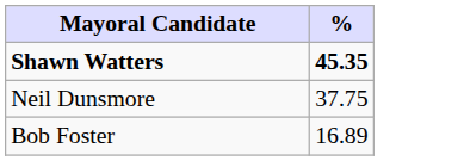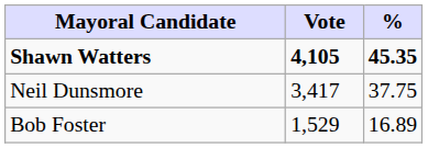+ column: Vote | 4,105 | 3,417 | 1,529
